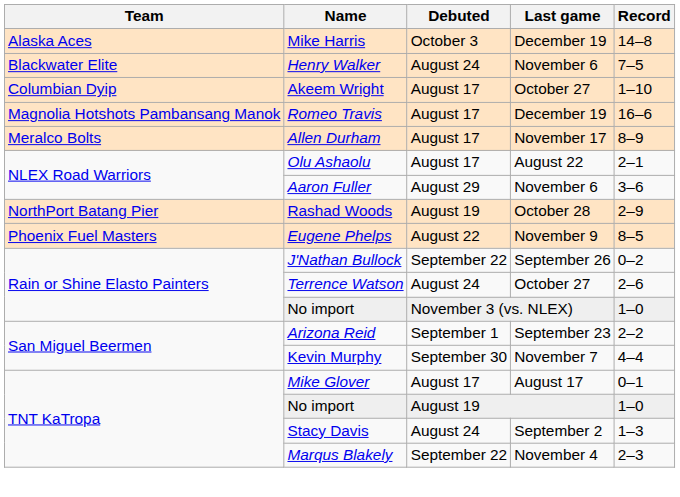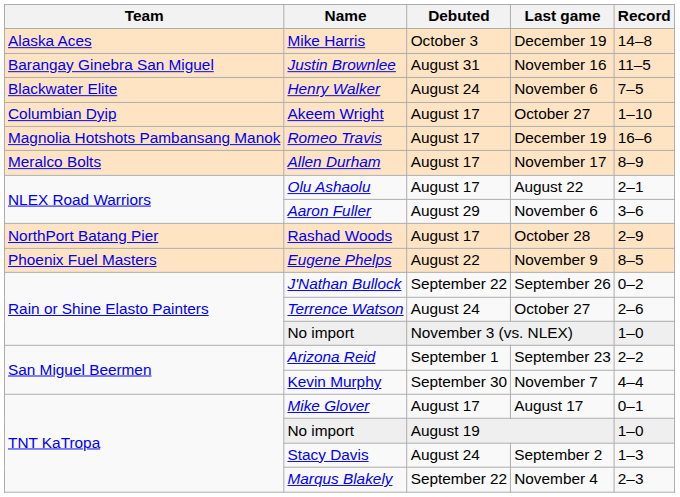+ row: Barangay Ginebra San Miguel | Justin Brownlee | August 31 | November 16 | 11–5
Rashad Woods | Debuted: August 19 -> August 17
